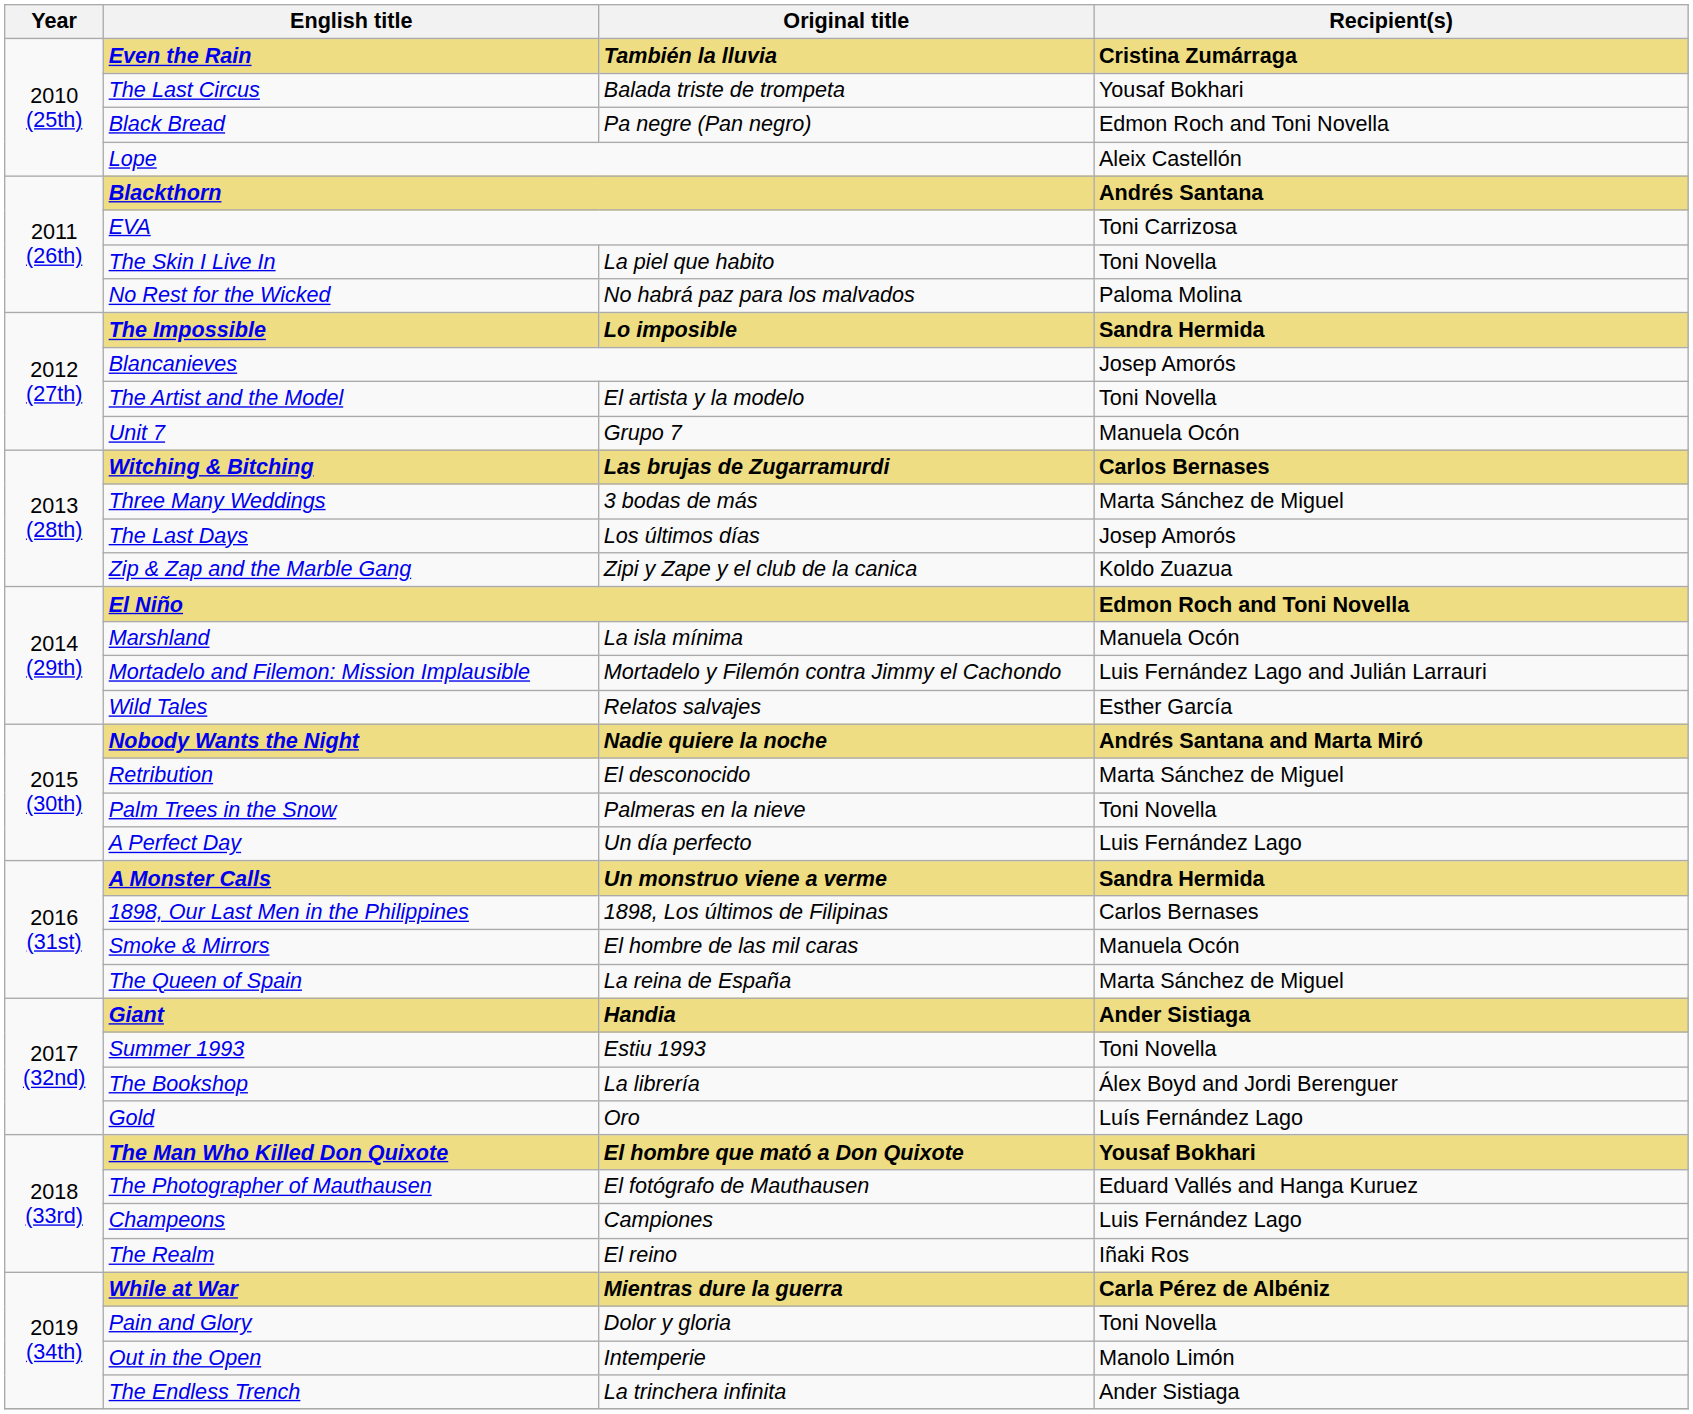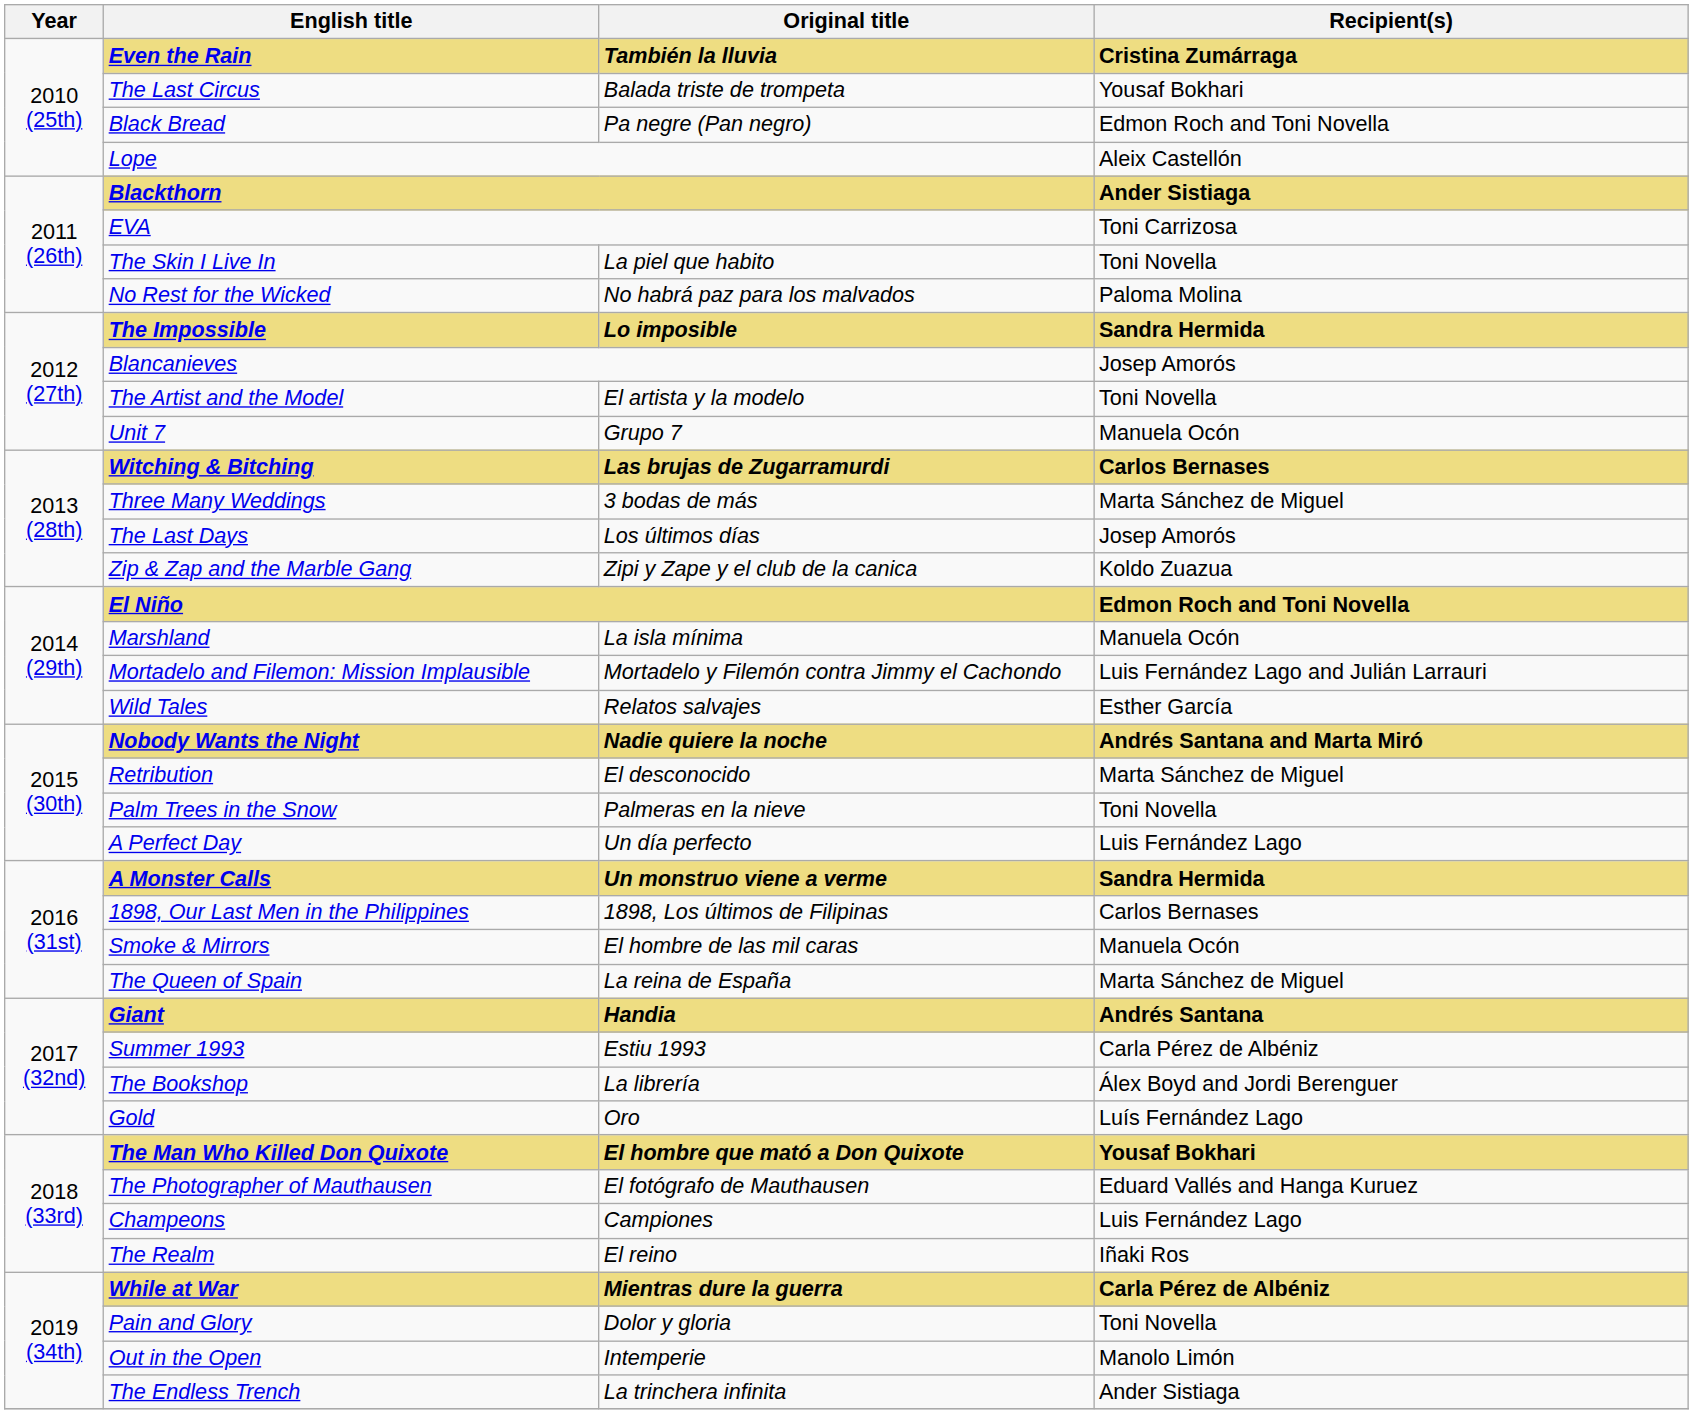Blackthorn | Recipient(s): Andrés Santana -> Ander Sistiaga
Giant | Recipient(s): Ander Sistiaga -> Andrés Santana
Summer 1993 | Recipient(s): Toni Novella -> Carla Pérez de Albéniz
